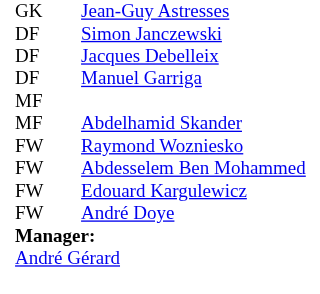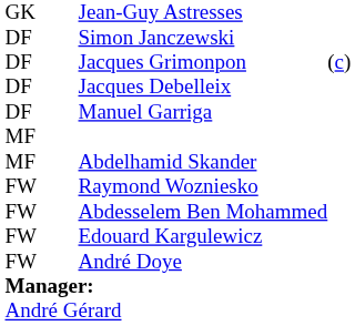+ row: DF | Jacques Grimonpon | (c)
